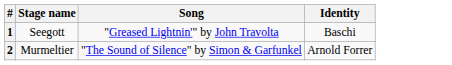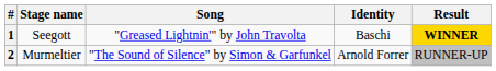+ column: Result | WINNER | RUNNER-UP
